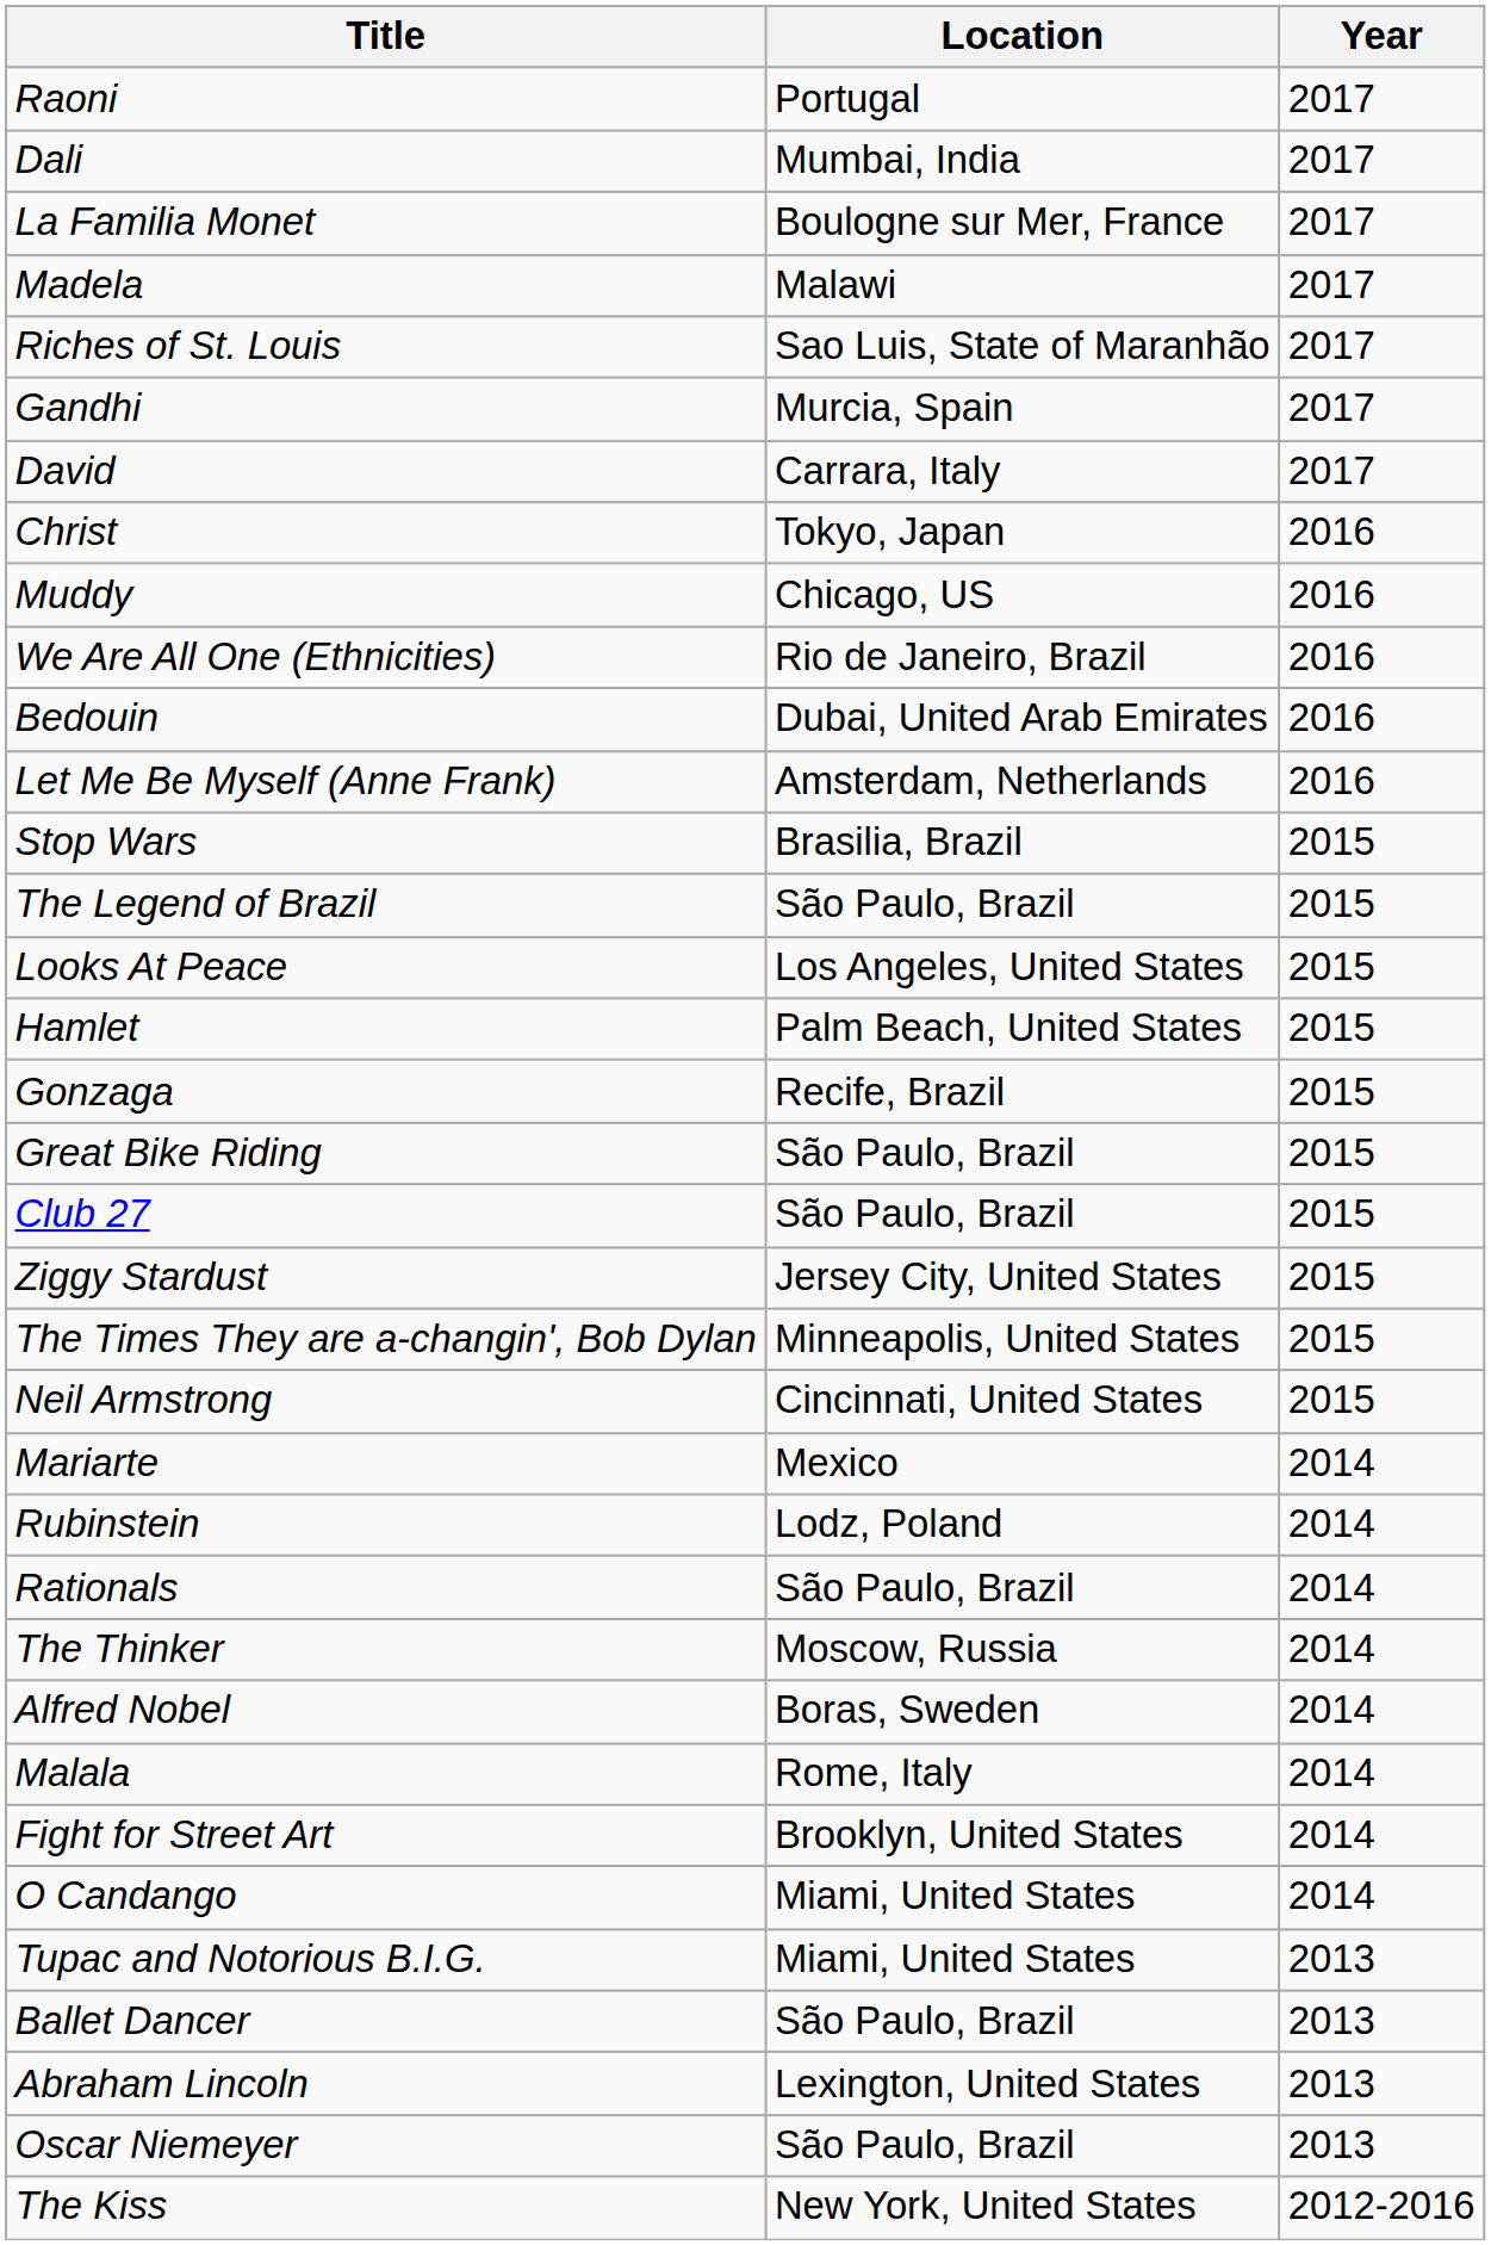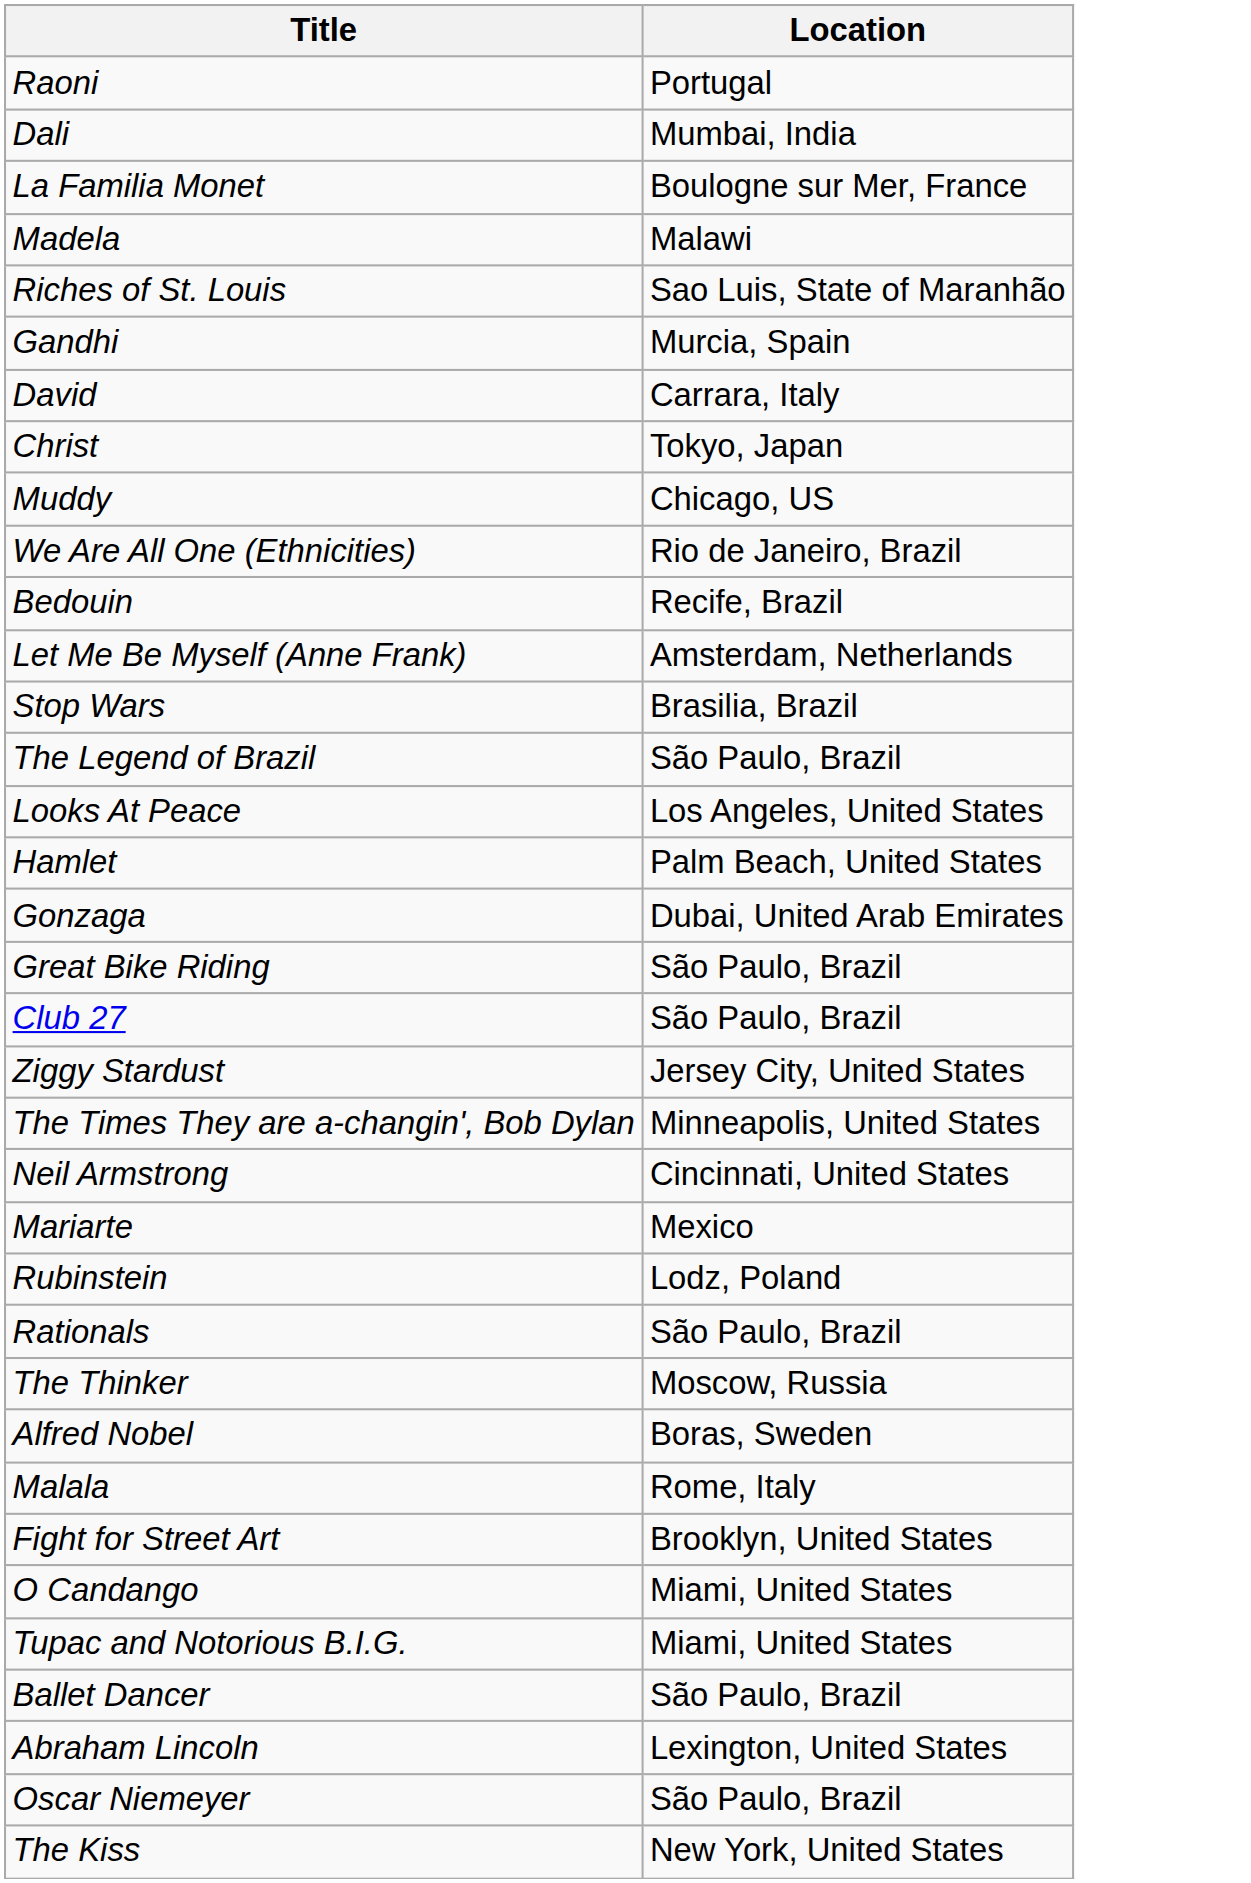- column: Year | 2017 | 2017 | 2017 | 2017 | 2017 | 2017 | 2017 | 2016 | 2016 | 2016 | 2016 | 2016 | 2015 | 2015 | 2015 | 2015 | 2015 | 2015 | 2015 | 2015 | 2015 | 2015 | 2014 | 2014 | 2014 | 2014 | 2014 | 2014 | 2014 | 2014 | 2013 | 2013 | 2013 | 2013 | 2012-2016
Bedouin | Location: Dubai, United Arab Emirates -> Recife, Brazil
Gonzaga | Location: Recife, Brazil -> Dubai, United Arab Emirates
